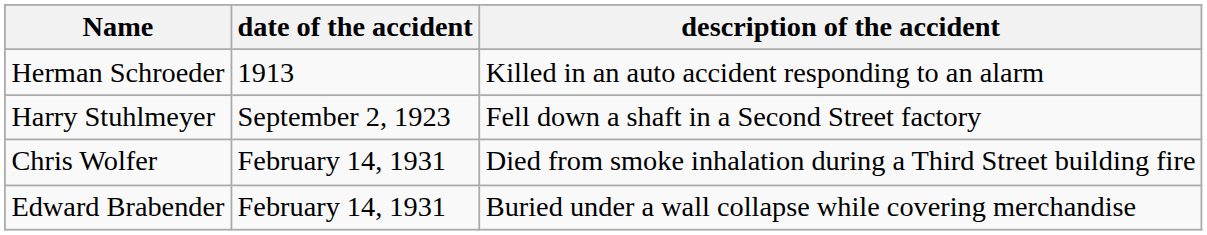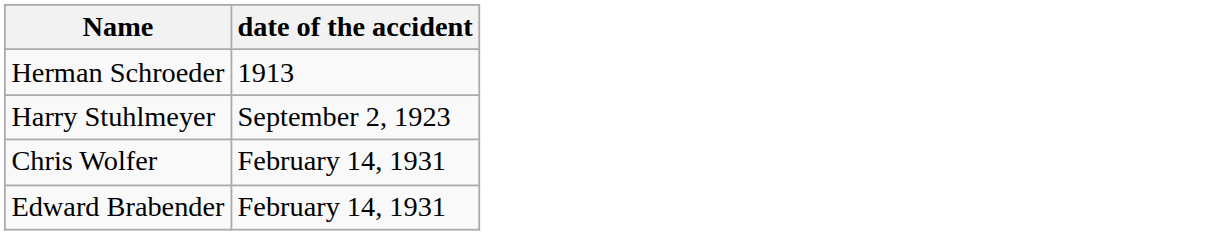- column: description of the accident | Killed in an auto accident responding to an alarm | Fell down a shaft in a Second Street factory | Died from smoke inhalation during a Third Street building fire | Buried under a wall collapse while covering merchandise
